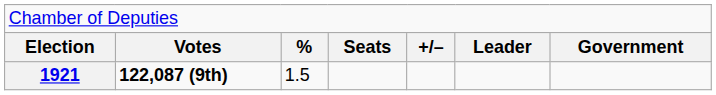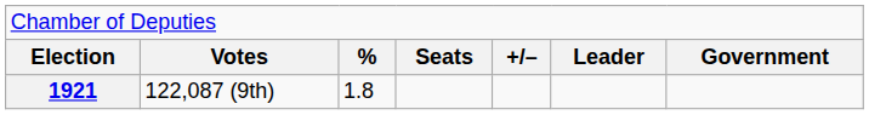1921 | column 2: bold -> normal
1921 | column 3: 1.5 -> 1.8
